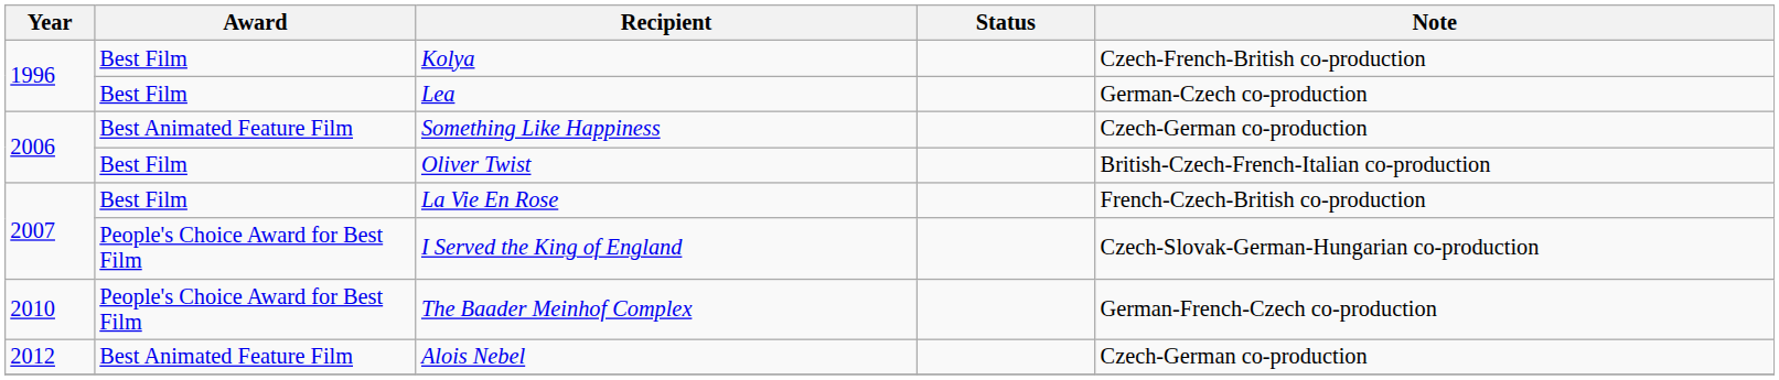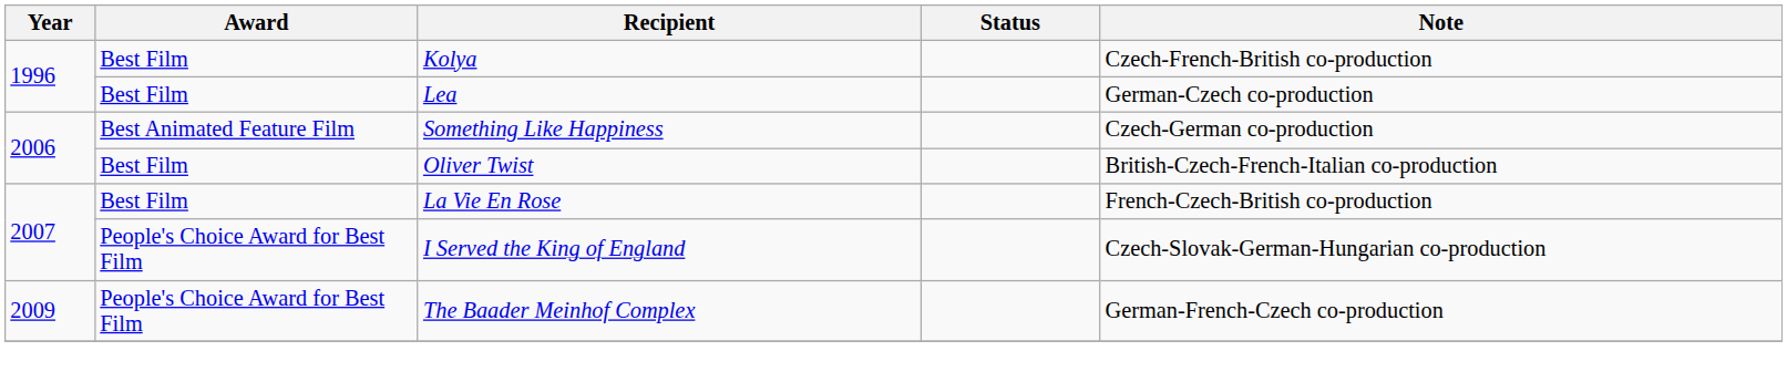The Baader Meinhof Complex | Year: 2010 -> 2009
- row: 2012 | Best Animated Feature Film | Alois Nebel | Czech-German co-production
